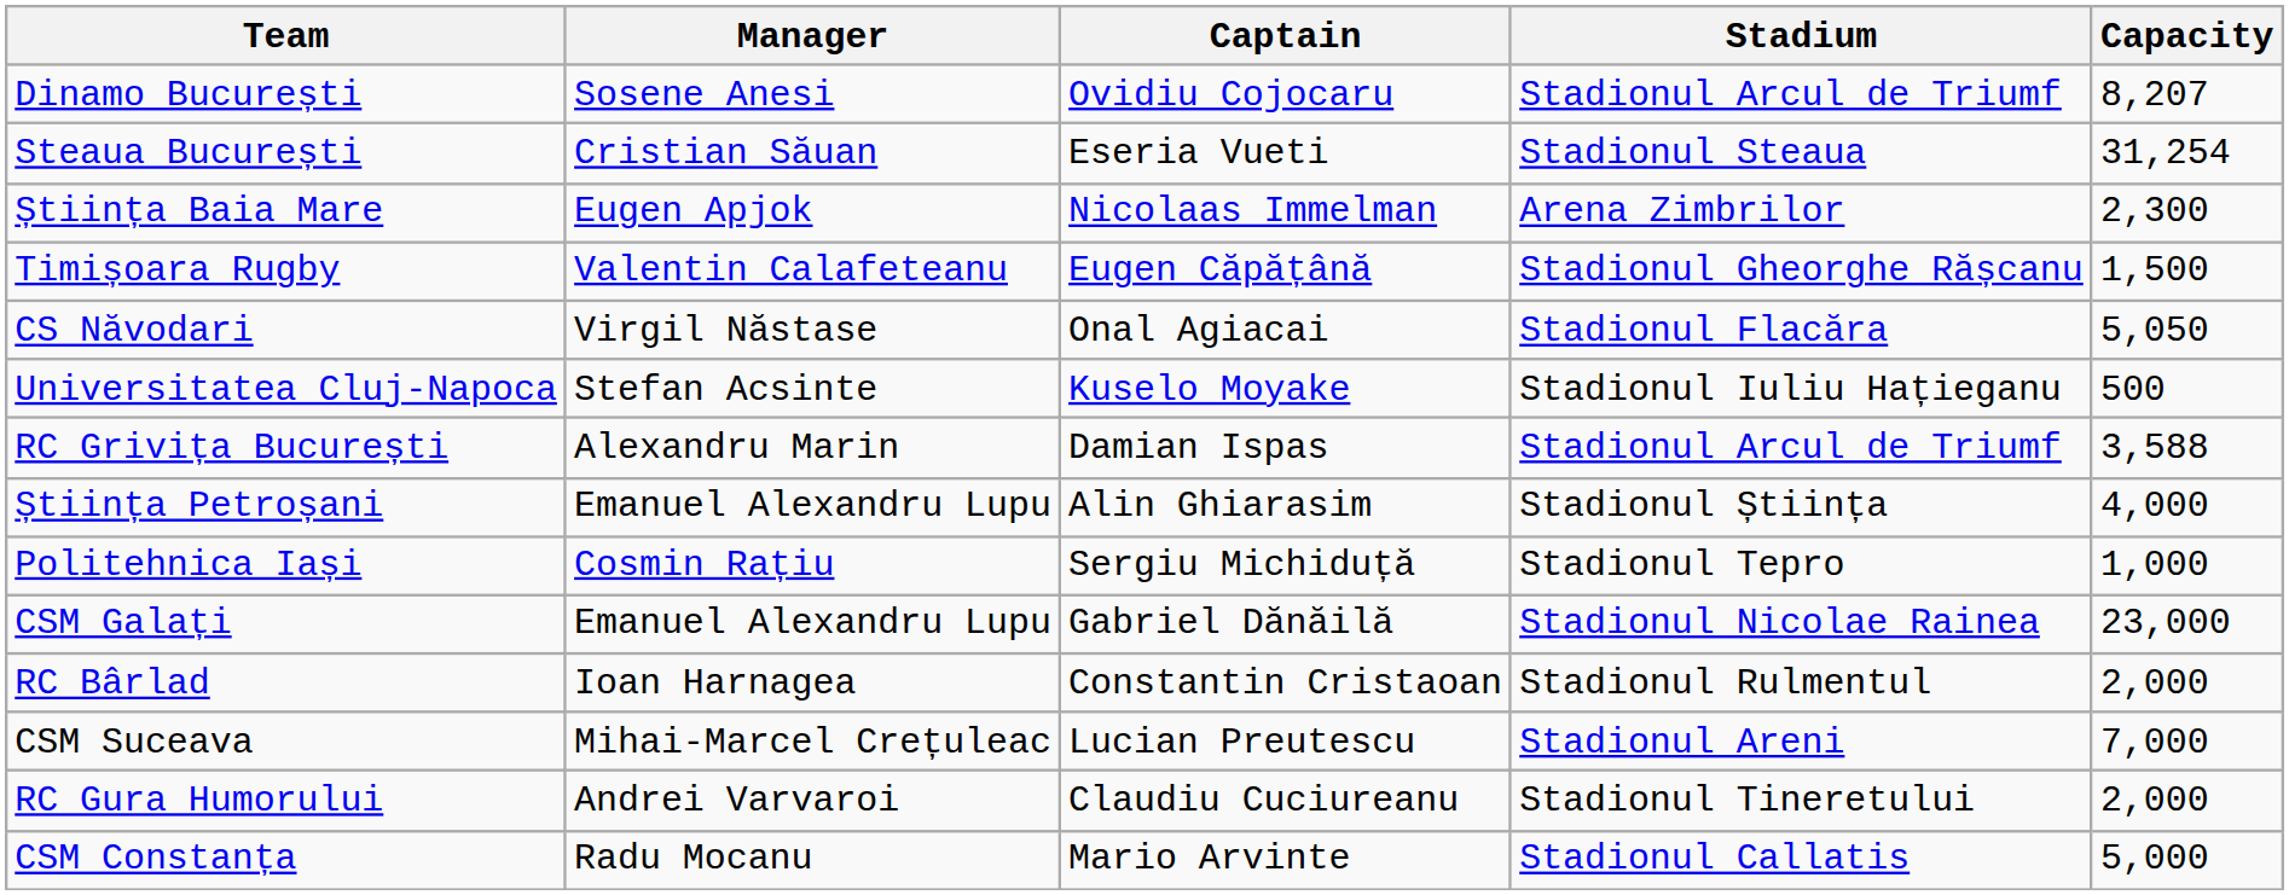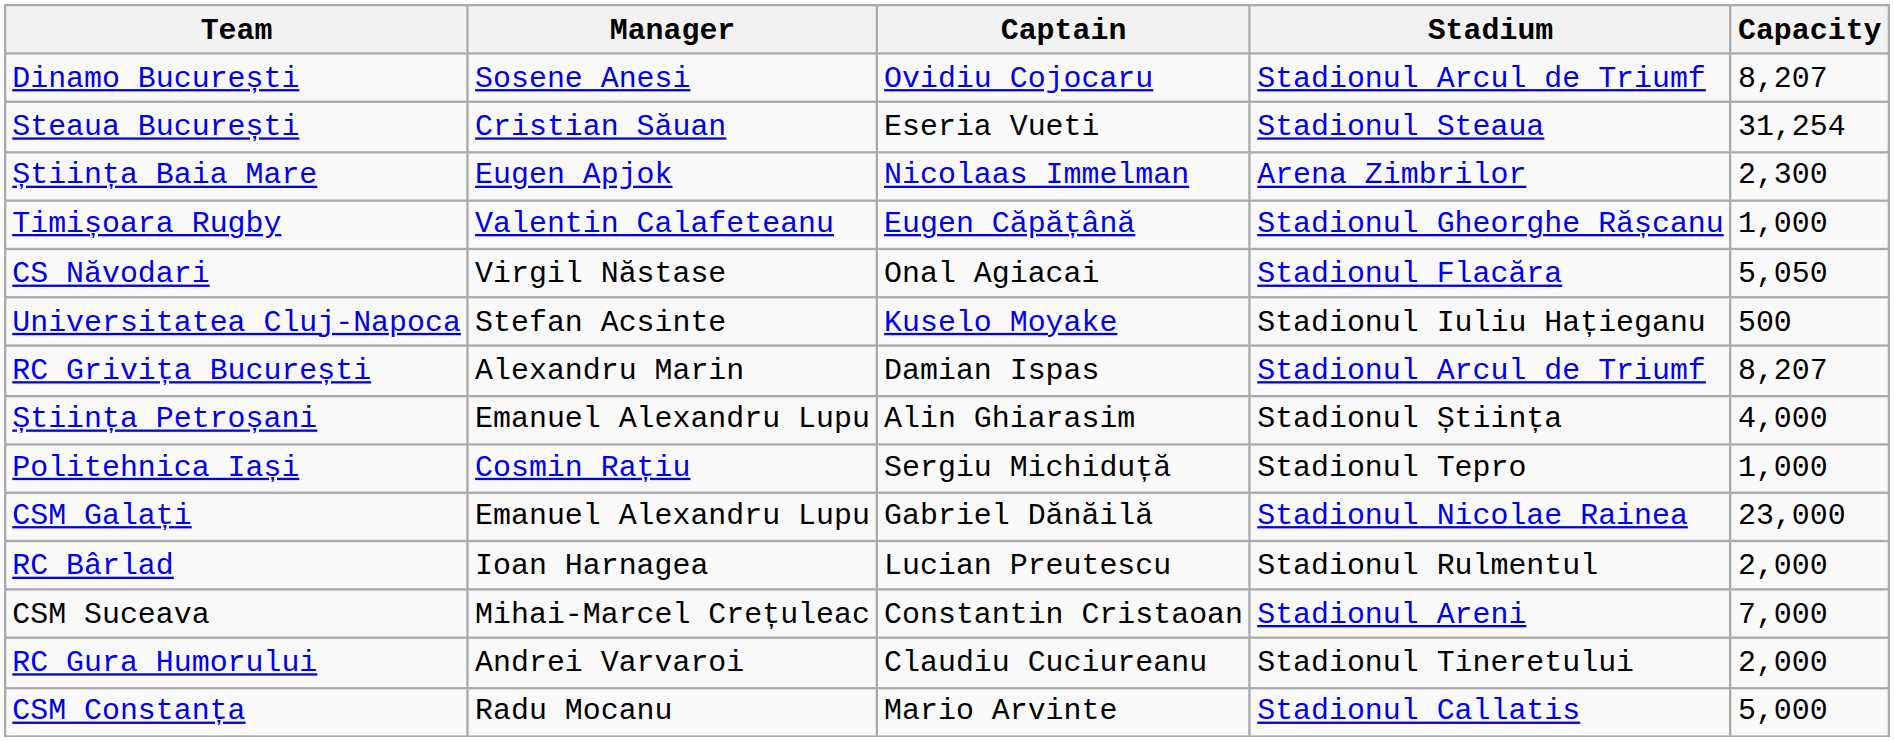Timișoara Rugby | Capacity: 1,500 -> 1,000
RC Grivița București | Capacity: 3,588 -> 8,207
RC Bârlad | Captain: Constantin Cristaoan -> Lucian Preutescu
CSM Suceava | Captain: Lucian Preutescu -> Constantin Cristaoan
